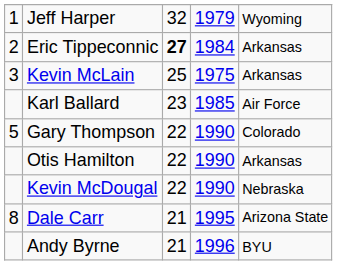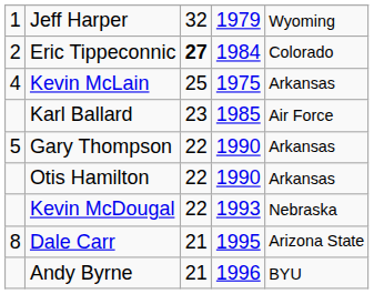Eric Tippeconnic | column 5: Arkansas -> Colorado
Kevin McLain | column 1: 3 -> 4
Gary Thompson | column 5: Colorado -> Arkansas
Kevin McDougal | column 4: 1990 -> 1993
